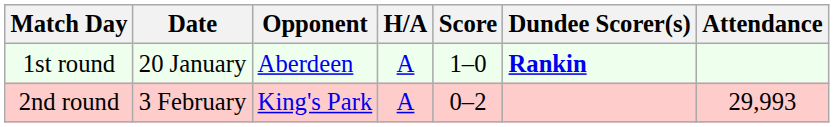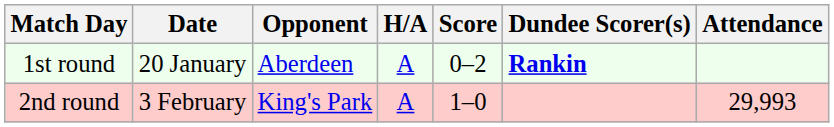1st round | Score: 1–0 -> 0–2
2nd round | Score: 0–2 -> 1–0
